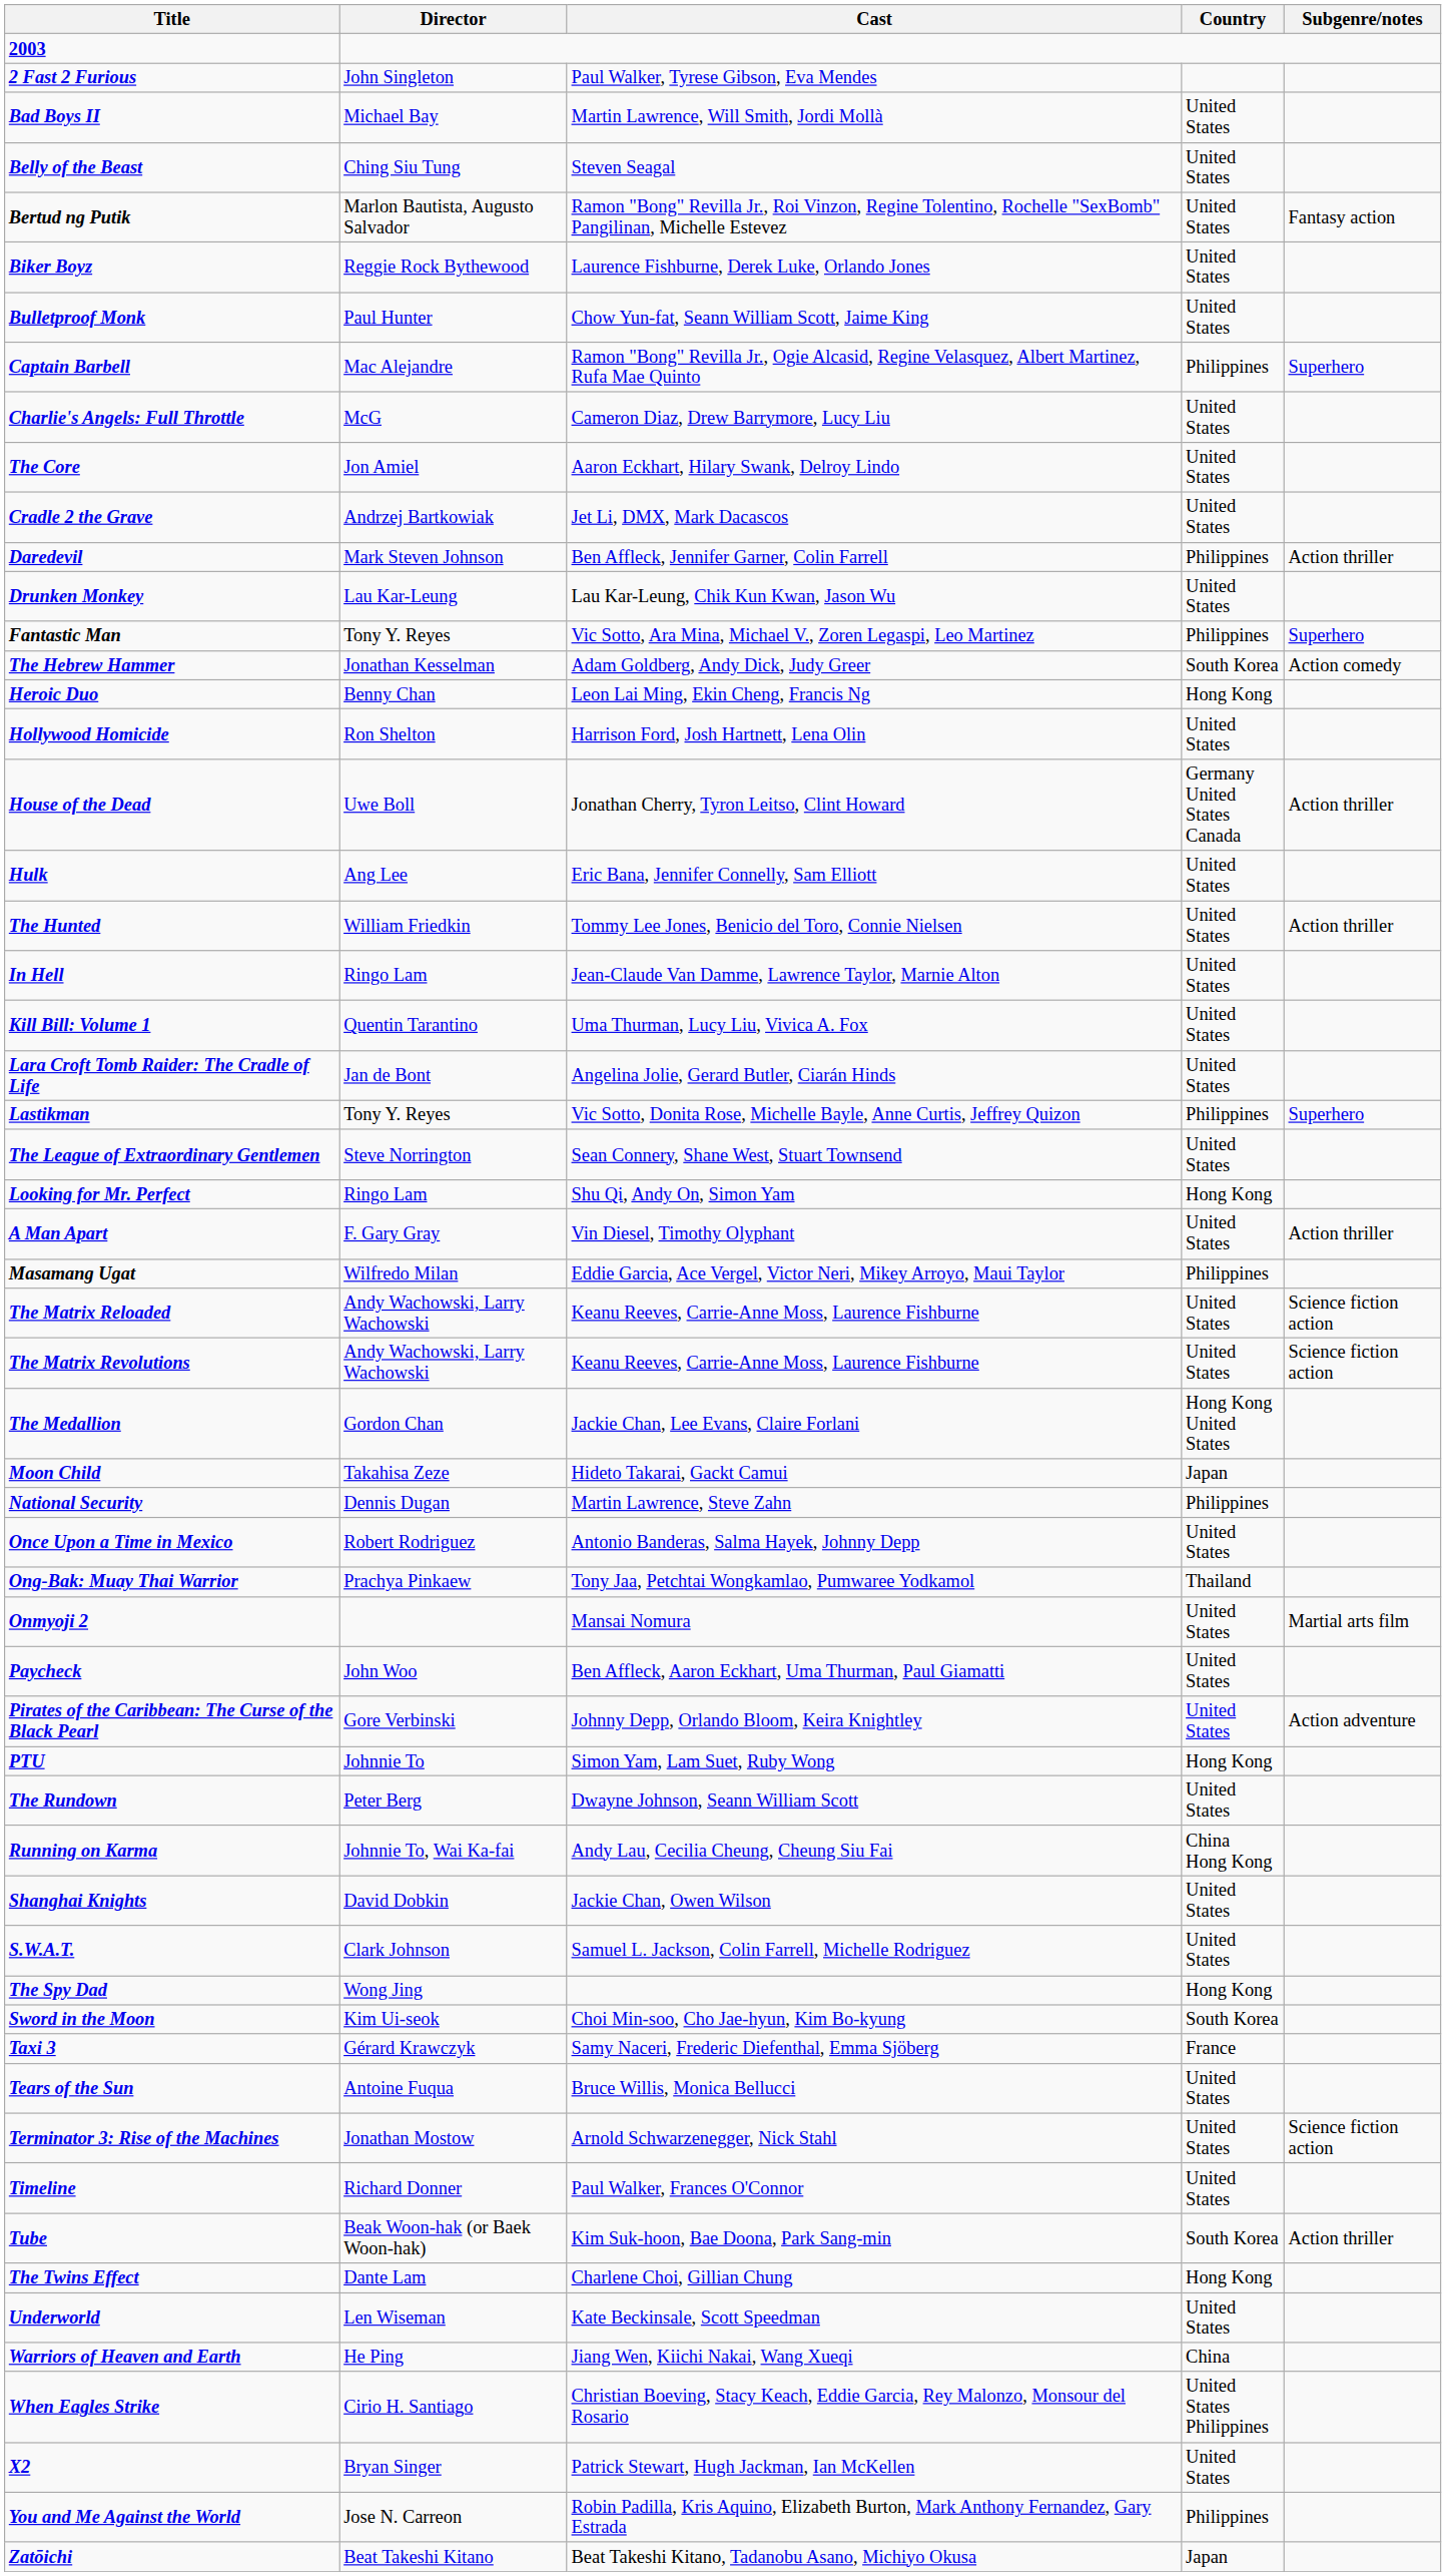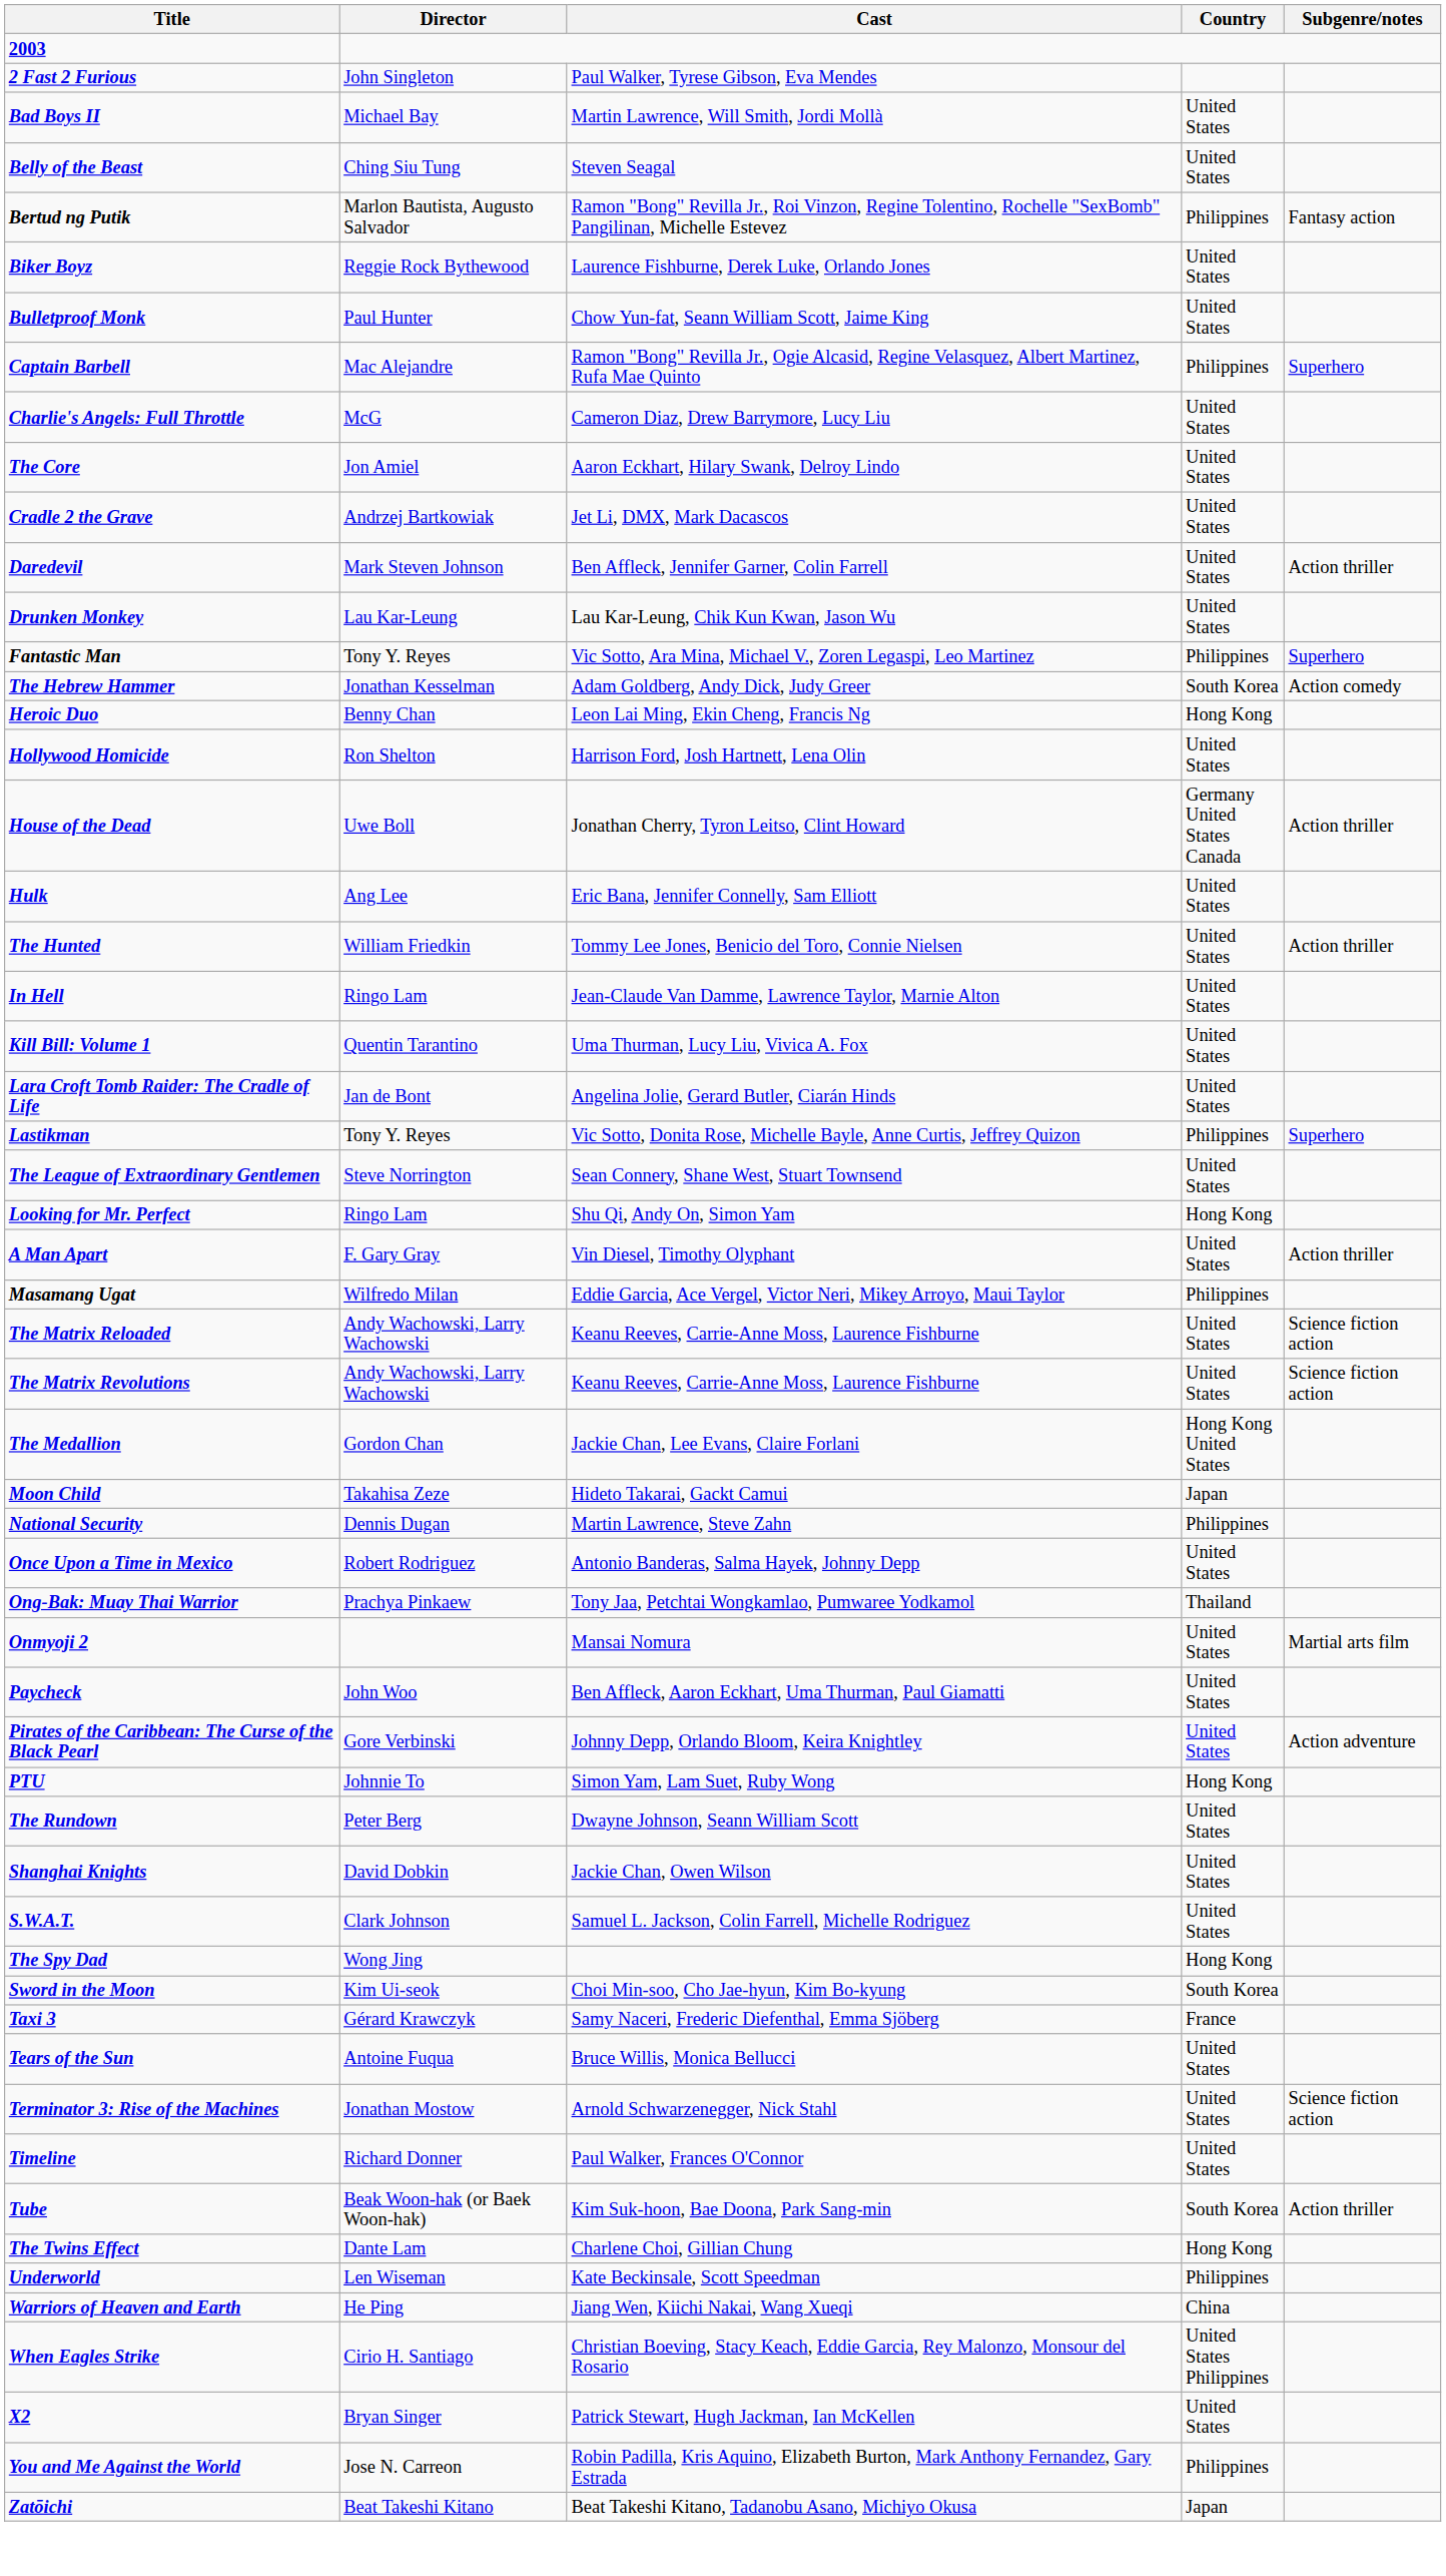Bertud ng Putik | Country: United States -> Philippines
Daredevil | Country: Philippines -> United States
- row: Running on Karma | Johnnie To, Wai Ka-fai | Andy Lau, Cecilia Cheung, Cheung Siu Fai | China Hong Kong
Underworld | Country: United States -> Philippines
